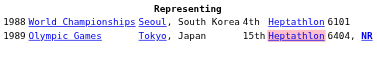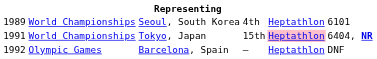Seoul, South Korea | column 1: 1988 -> 1989
Tokyo, Japan | column 1: 1989 -> 1991
Tokyo, Japan | column 2: Olympic Games -> World Championships
+ row: 1992 | Olympic Games | Barcelona, Spain | — | Heptathlon | DNF
